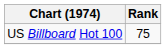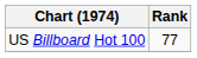US Billboard Hot 100 | Rank: 75 -> 77
